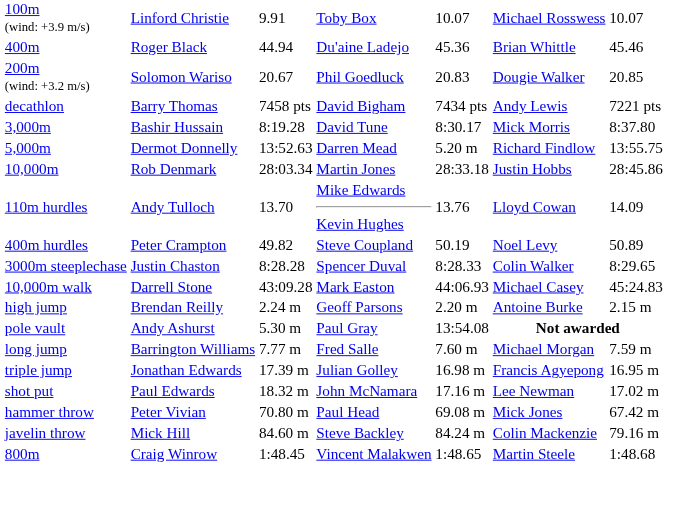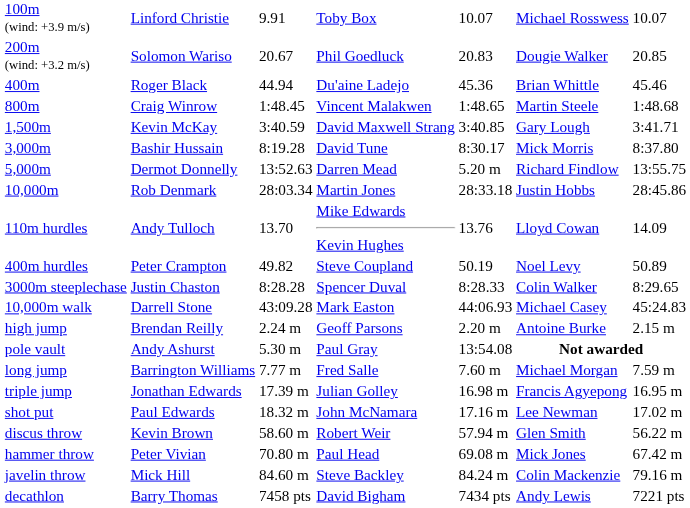rows swapped: 200m (wind: +3.2 m/s) <-> 400m
rows swapped: 800m <-> decathlon
+ row: 1,500m | Kevin McKay | 3:40.59 | David Maxwell Strang | 3:40.85 | Gary Lough | 3:41.71
+ row: discus throw | Kevin Brown | 58.60 m | Robert Weir | 57.94 m | Glen Smith | 56.22 m
